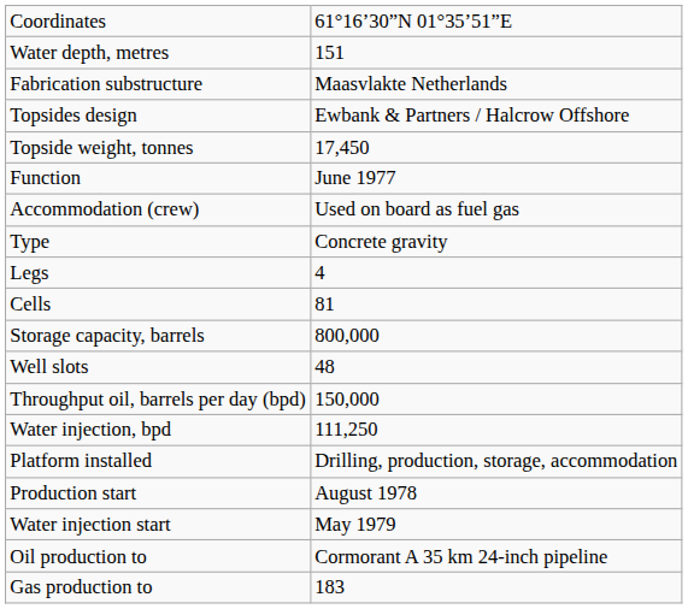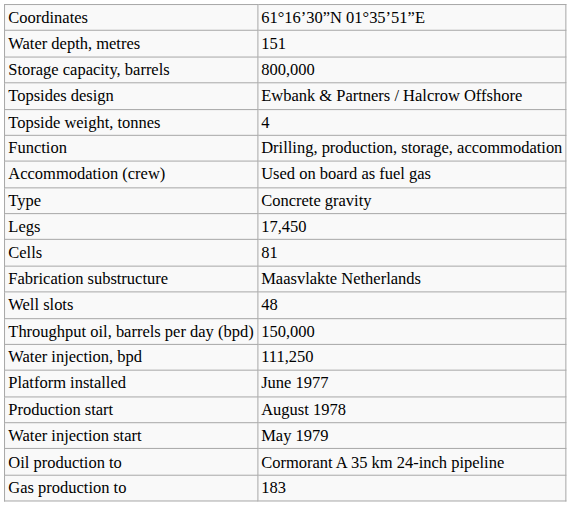rows swapped: Fabrication substructure <-> Storage capacity, barrels
Topside weight, tonnes | column 2: 17,450 -> 4
Function | column 2: June 1977 -> Drilling, production, storage, accommodation
Legs | column 2: 4 -> 17,450
Platform installed | column 2: Drilling, production, storage, accommodation -> June 1977
